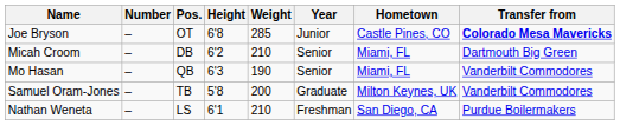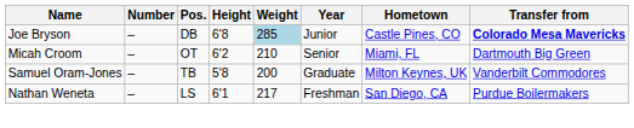Joe Bryson | Pos.: OT -> DB
Joe Bryson | Weight: no background -> lightblue background
Micah Croom | Pos.: DB -> OT
- row: Mo Hasan | – | QB | 6'3 | 190 | Senior | Miami, FL | Vanderbilt Commodores
Nathan Weneta | Weight: 210 -> 217
